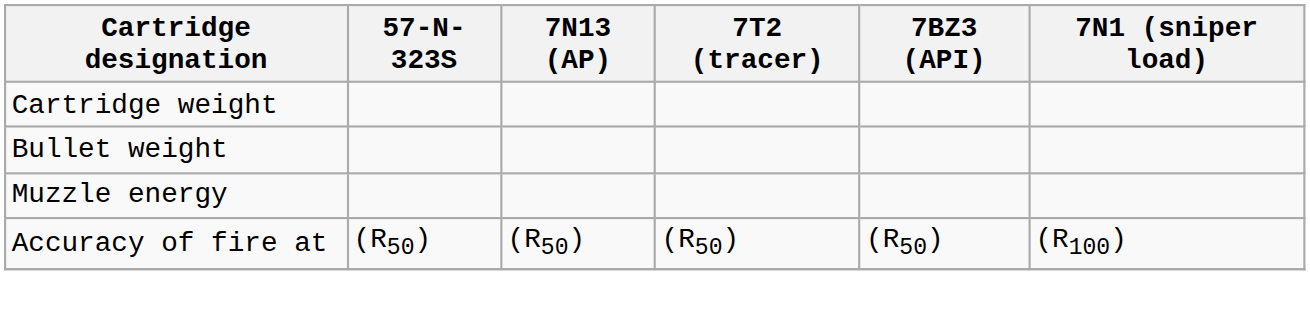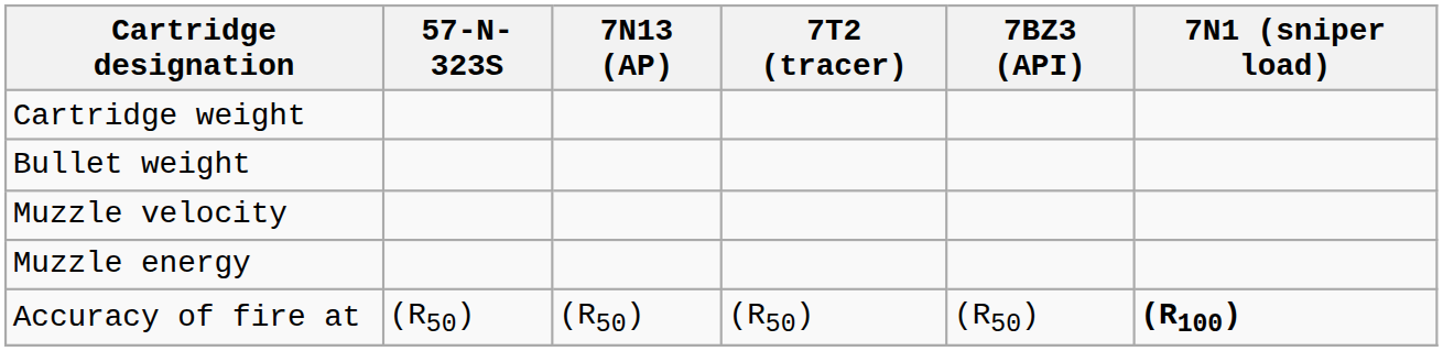+ row: Muzzle velocity
Accuracy of fire at | 7N1 (sniper load): normal -> bold
